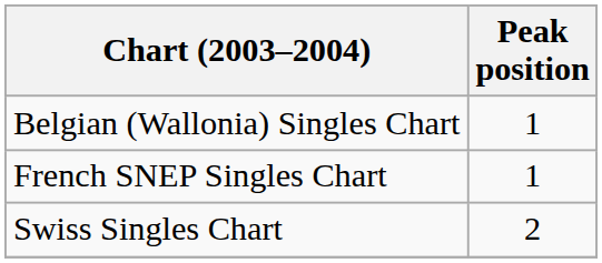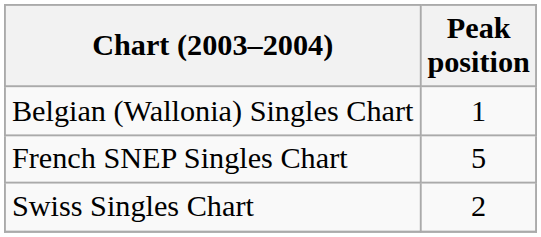French SNEP Singles Chart | Peak position: 1 -> 5
